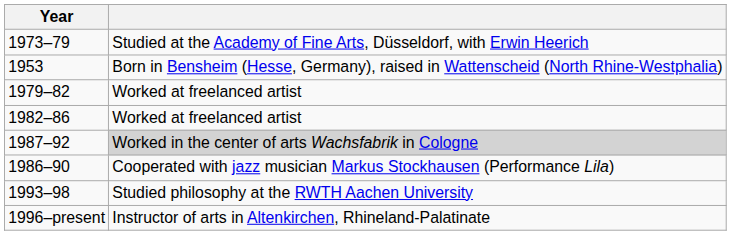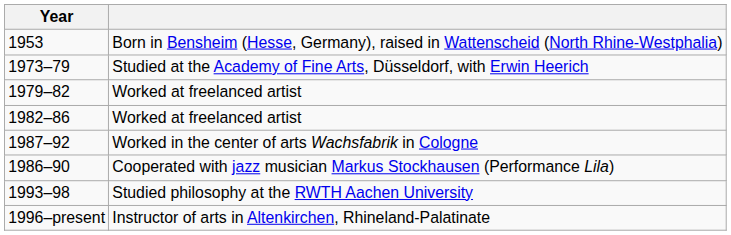rows swapped: 1953 <-> 1973–79
1987–92 | column 2: lightgrey background -> no background
